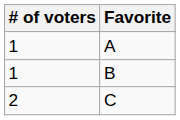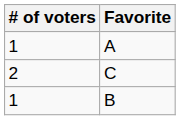rows swapped: B <-> C
